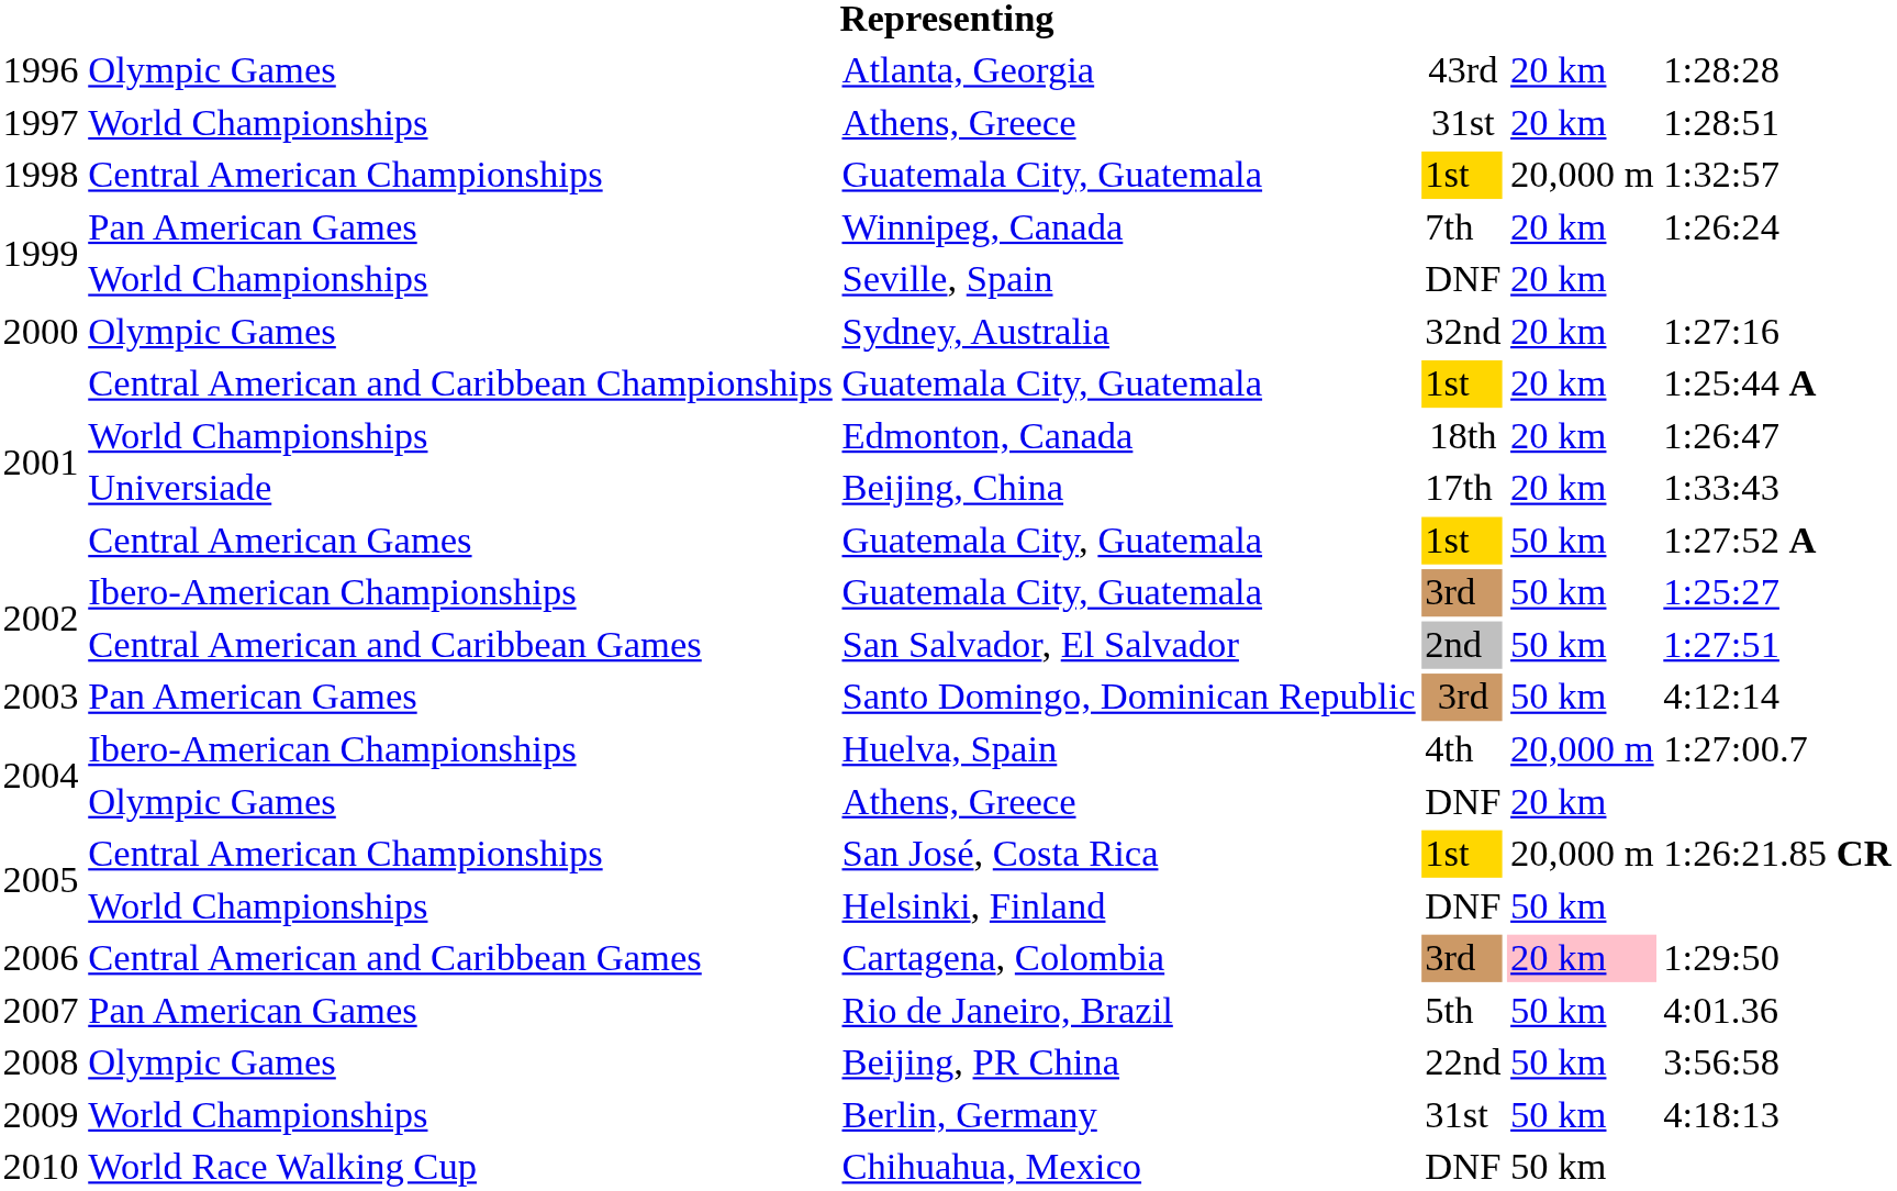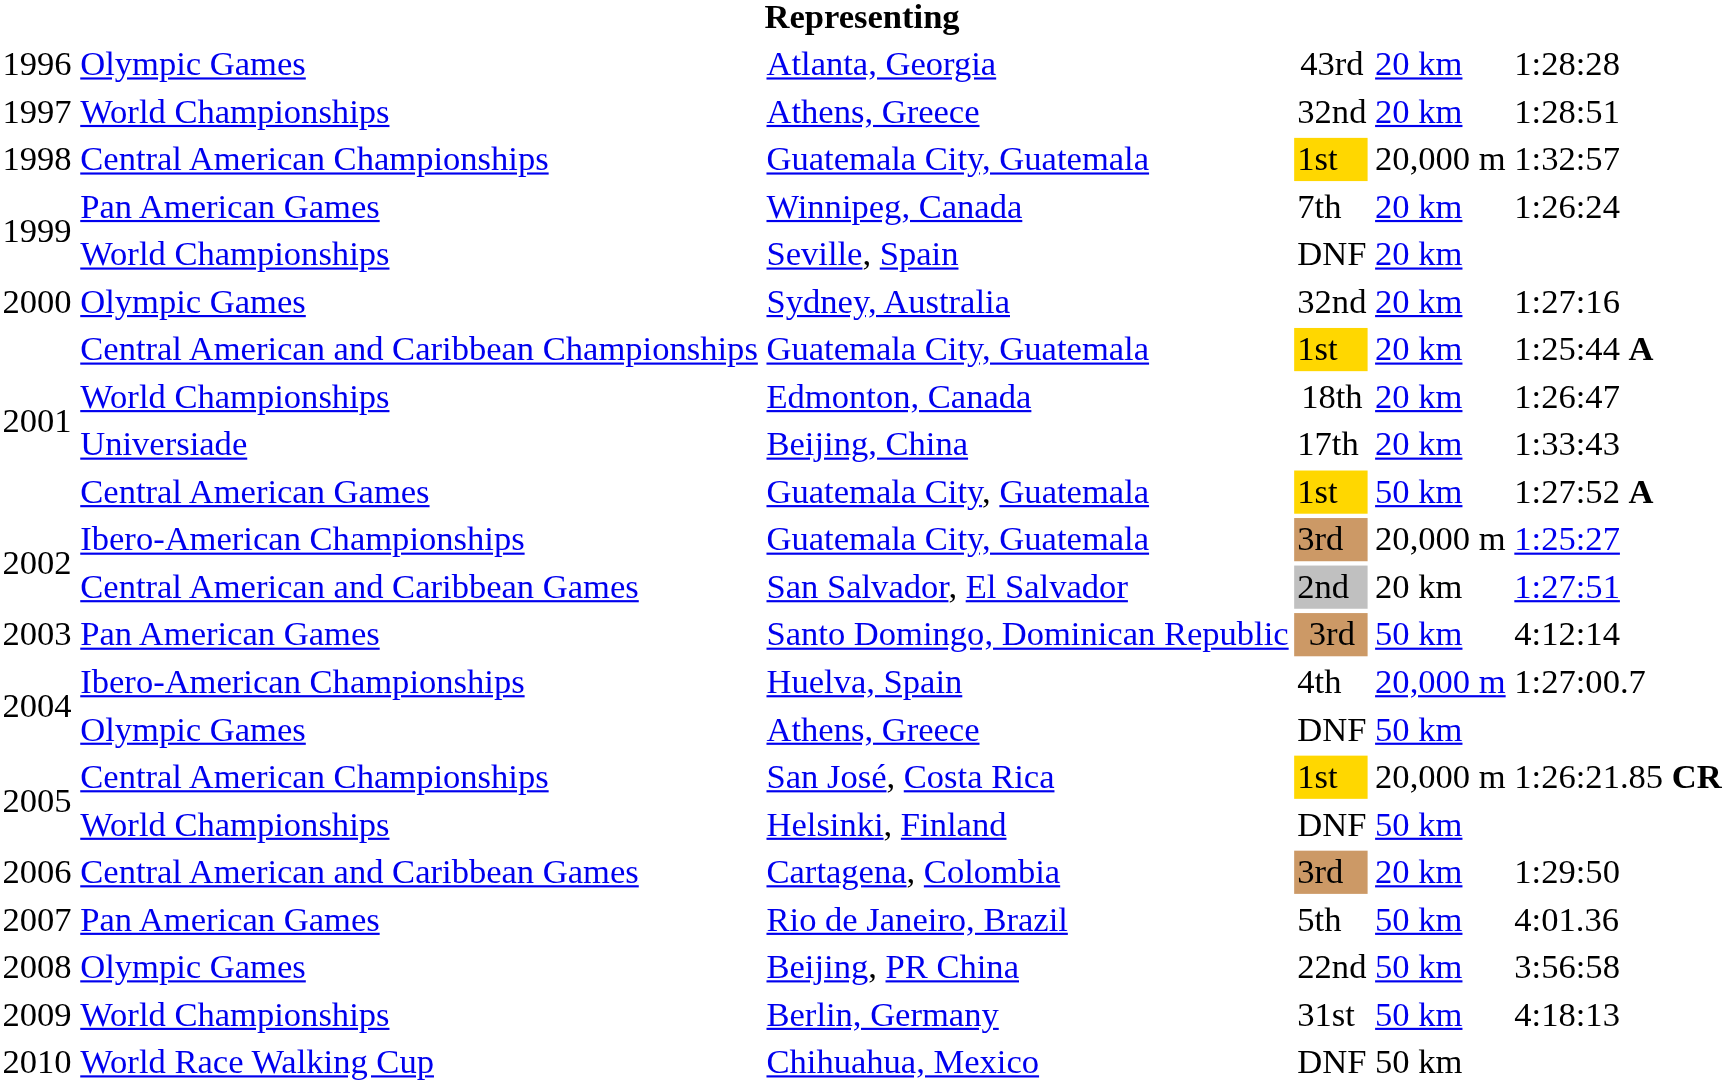World Championships / Athens, Greece | column 4: 31st -> 32nd
Ibero-American Championships / Guatemala City, Guatemala | column 5: 50 km -> 20,000 m
San Salvador, El Salvador | column 5: 50 km -> 20 km
Olympic Games / Athens, Greece | column 5: 20 km -> 50 km
Cartagena, Colombia | column 5: pink background -> no background
